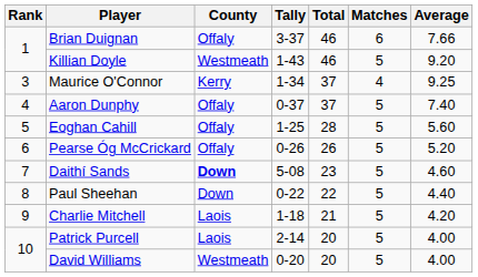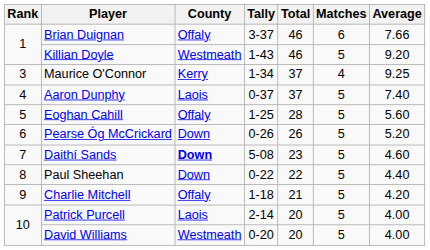Aaron Dunphy | County: Offaly -> Laois
Pearse Óg McCrickard | County: Offaly -> Down
Charlie Mitchell | County: Laois -> Offaly
